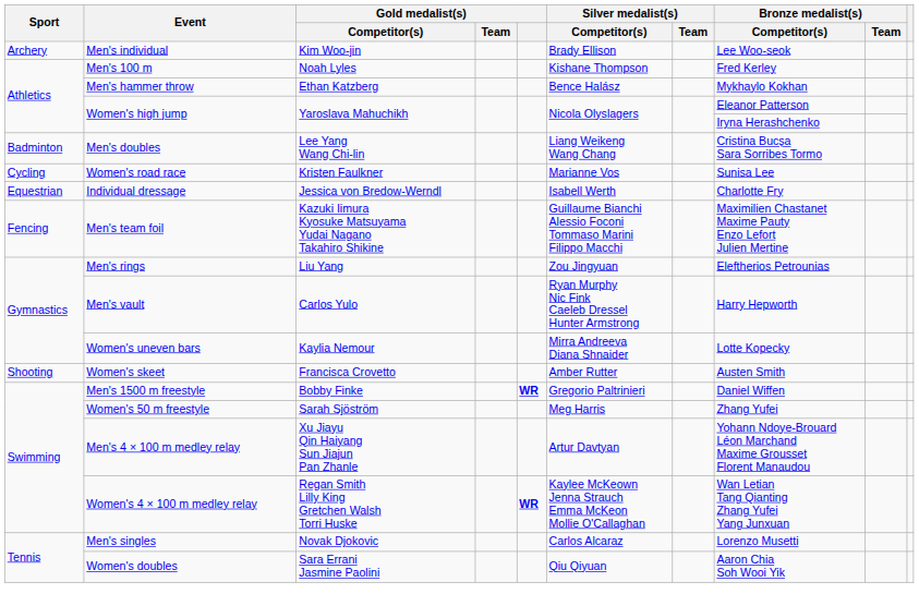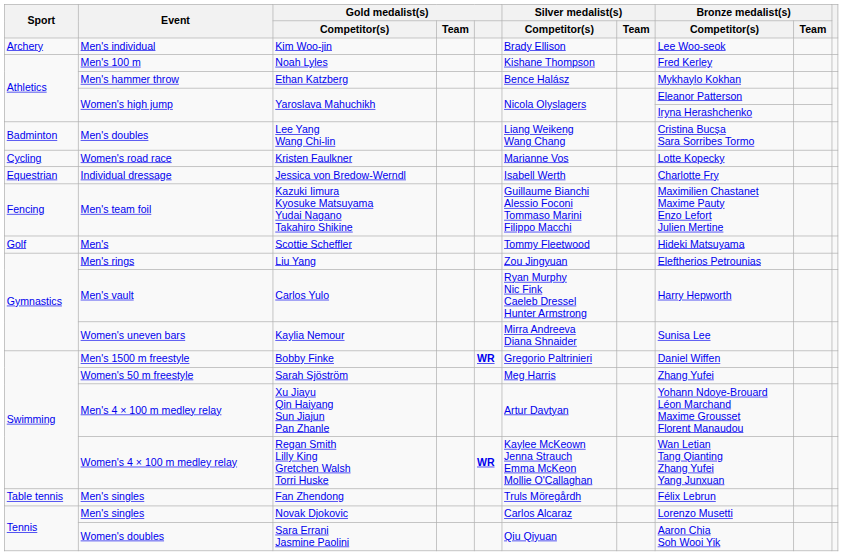Kristen Faulkner | Bronze medalist(s) / Competitor(s): Sunisa Lee -> Lotte Kopecky
+ row: Golf | Men's | Scottie Scheffler | Tommy Fleetwood | Hideki Matsuyama
Kaylia Nemour | Bronze medalist(s) / Competitor(s): Lotte Kopecky -> Sunisa Lee
- row: Shooting | Women's skeet | Francisca Crovetto | Amber Rutter | Austen Smith
+ row: Table tennis | Men's singles | Fan Zhendong | Truls Möregårdh | Félix Lebrun
